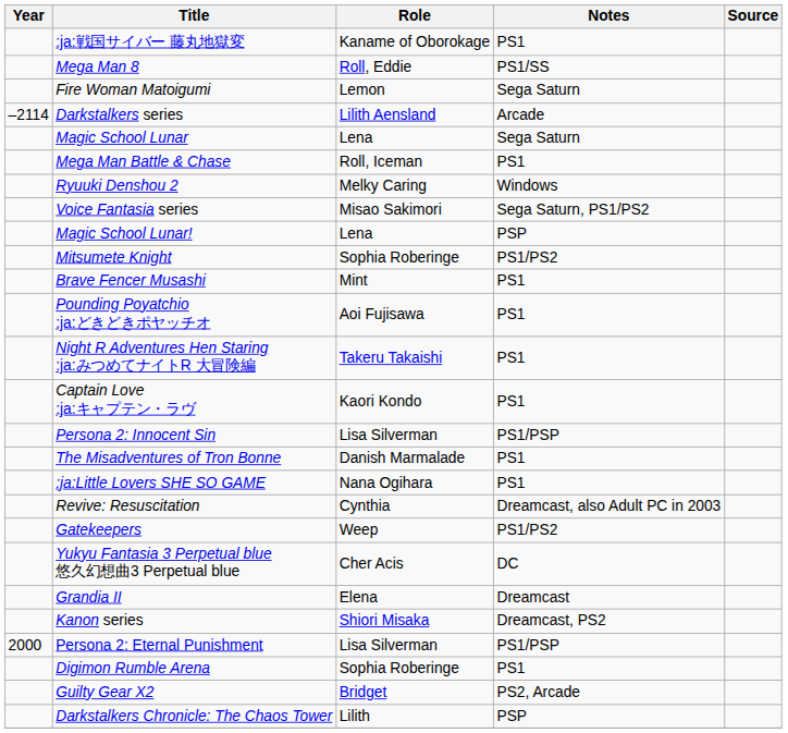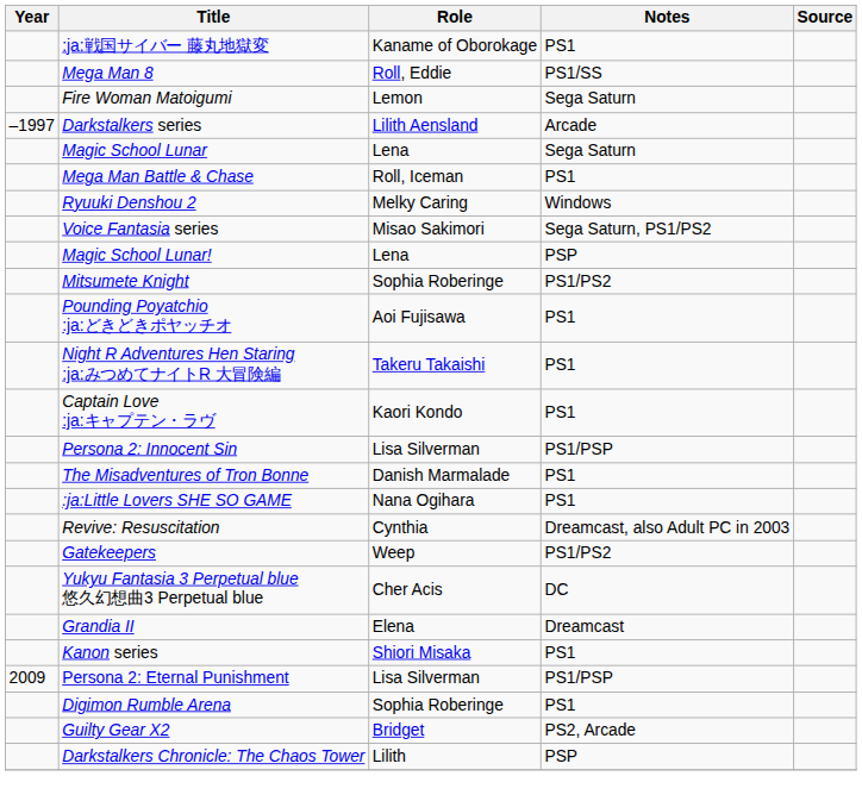Darkstalkers series | Year: –2114 -> –1997
- row: Brave Fencer Musashi | Mint | PS1
Kanon series | Notes: Dreamcast, PS2 -> PS1
Persona 2: Eternal Punishment | Year: 2000 -> 2009
